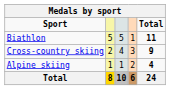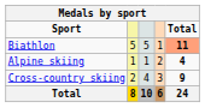Biathlon | Total: no background -> lightsalmon background
rows swapped: Cross-country skiing <-> Alpine skiing
